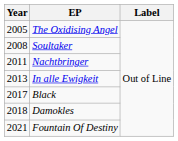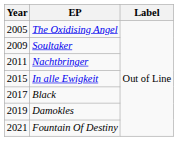Soultaker | Year: 2008 -> 2009
In alle Ewigkeit | Year: 2013 -> 2015
Damokles | Year: 2018 -> 2019
